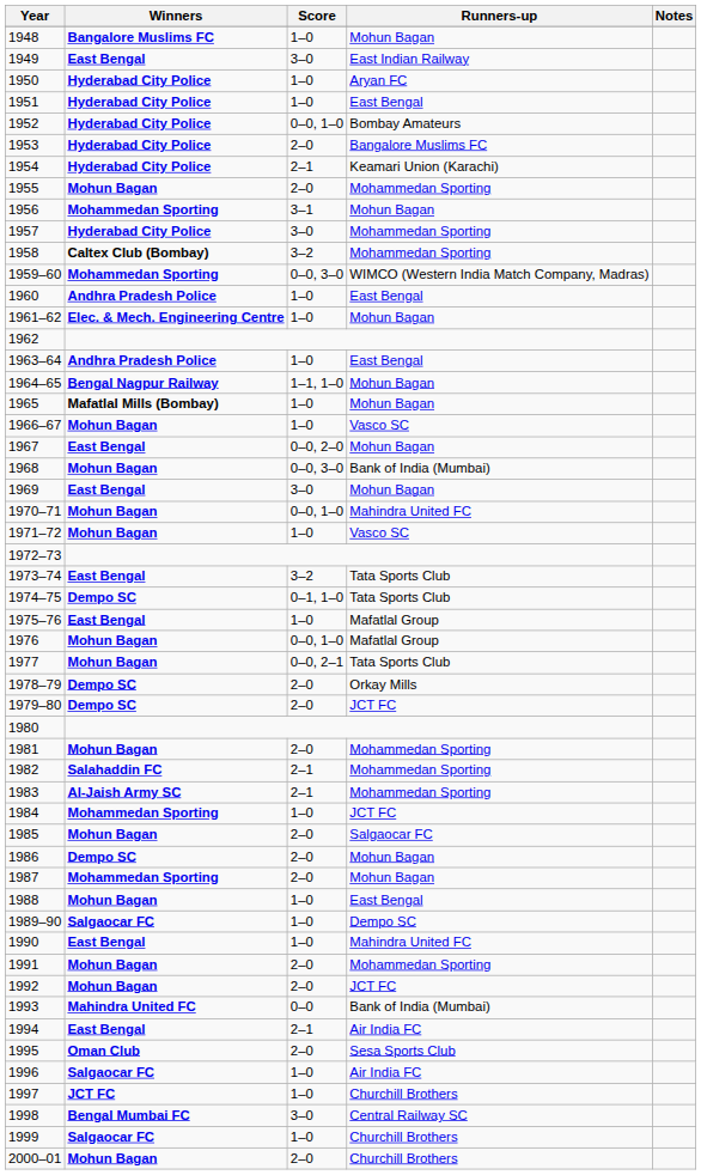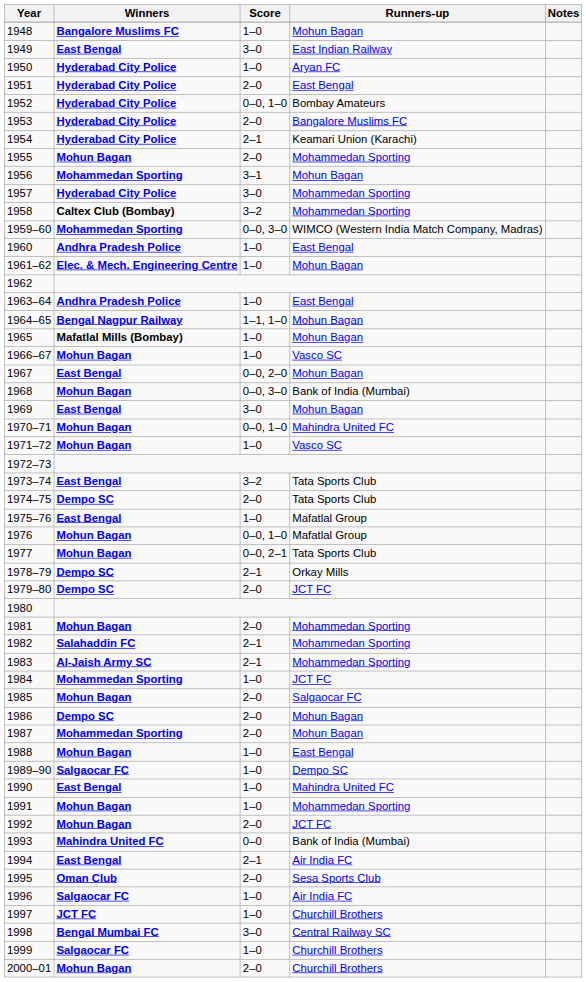1951 | Score: 1–0 -> 2–0
1974–75 | Score: 0–1, 1–0 -> 2–0
1978–79 | Score: 2–0 -> 2–1
1991 | Score: 2–0 -> 1–0
